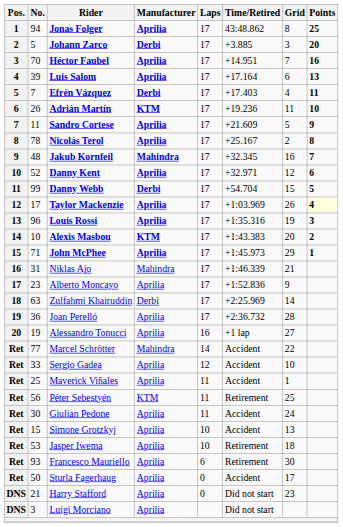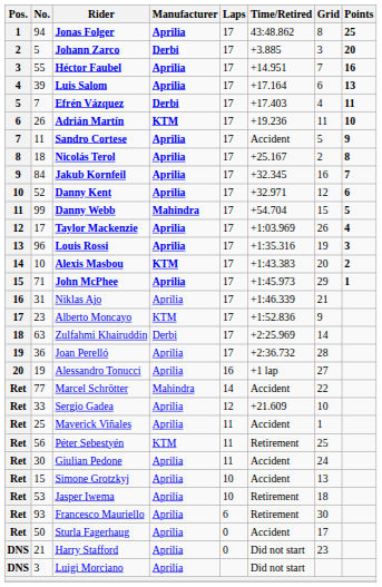Héctor Faubel | No.: 70 -> 55
Sandro Cortese | Time/Retired: +21.609 -> Accident
Nicolás Terol | No.: 78 -> 18
Jakub Kornfeil | No.: 48 -> 84
Jakub Kornfeil | Manufacturer: Mahindra -> Aprilia
Danny Webb | Manufacturer: Derbi -> Mahindra
Taylor Mackenzie | Points: lightyellow background -> no background
Niklas Ajo | Manufacturer: Mahindra -> Aprilia
Alberto Moncayo | Manufacturer: Aprilia -> KTM
Sergio Gadea | Time/Retired: Accident -> +21.609
